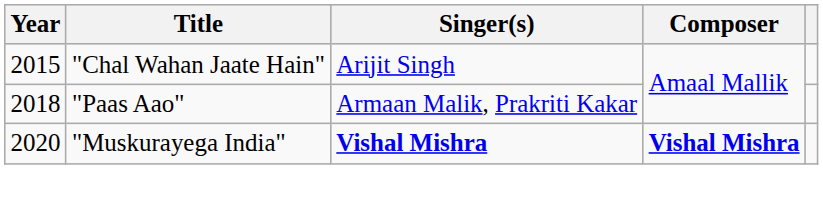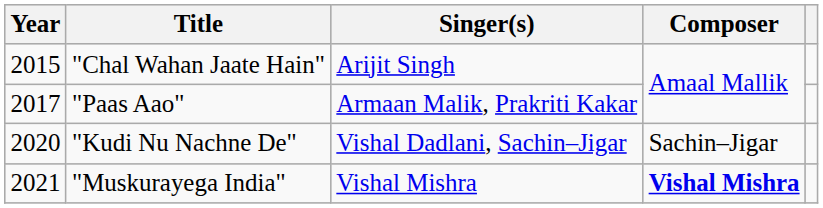"Paas Aao" | Year: 2018 -> 2017
+ row: 2020 | "Kudi Nu Nachne De" | Vishal Dadlani, Sachin–Jigar | Sachin–Jigar
"Muskurayega India" | Year: 2020 -> 2021
"Muskurayega India" | Singer(s): bold -> normal
